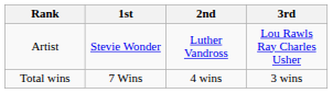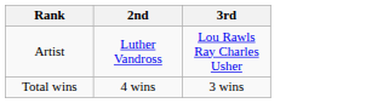- column: 1st | Stevie Wonder | 7 Wins
